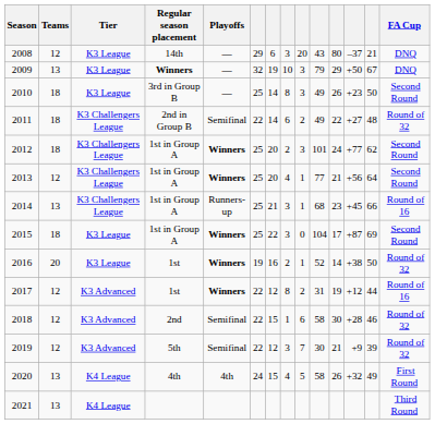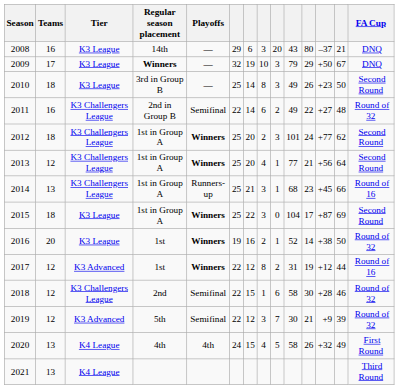2008 | Teams: 12 -> 16
2009 | Teams: 13 -> 17
2011 | Teams: 18 -> 16
2018 | Tier: K3 Advanced -> K3 Challengers League
